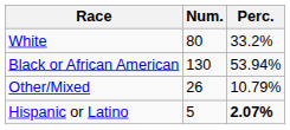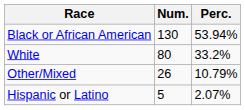rows swapped: White <-> Black or African American
Hispanic or Latino | Perc.: bold -> normal
